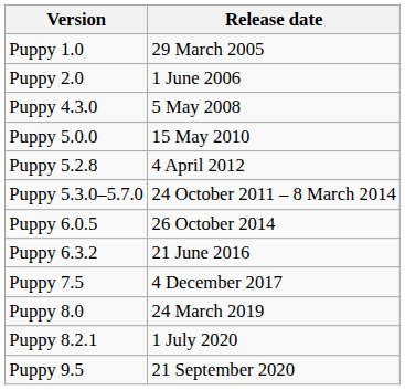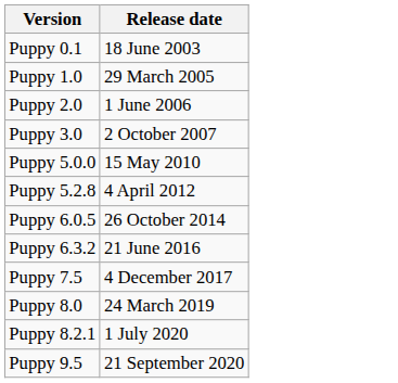+ row: Puppy 0.1 | 18 June 2003
+ row: Puppy 3.0 | 2 October 2007
- row: Puppy 4.3.0 | 5 May 2008
- row: Puppy 5.3.0–5.7.0 | 24 October 2011 – 8 March 2014
